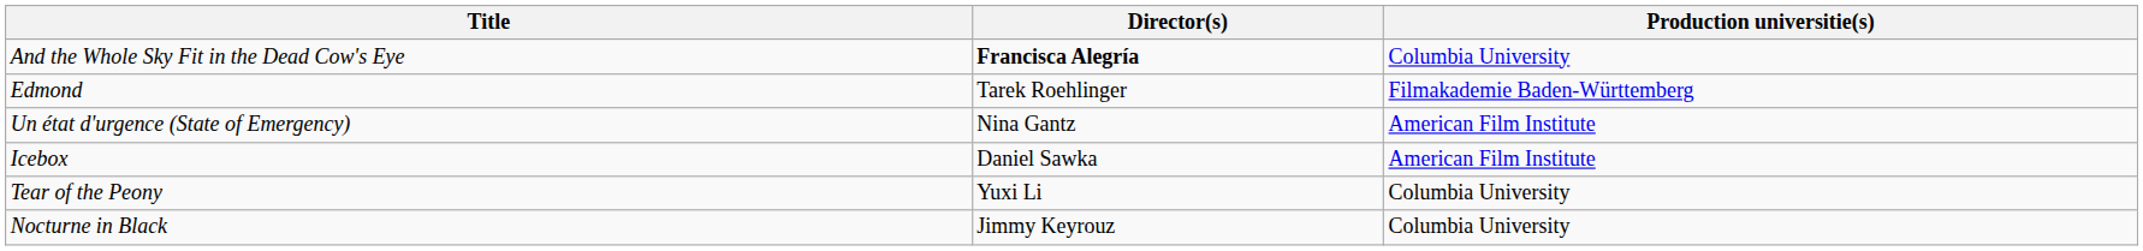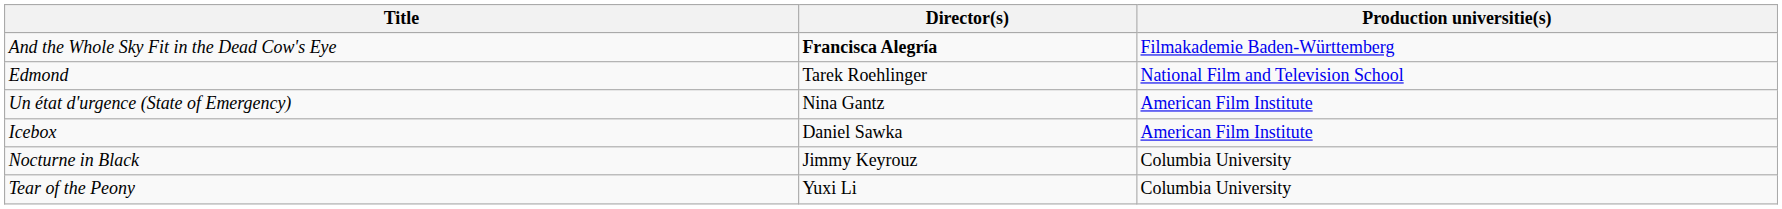And the Whole Sky Fit in the Dead Cow's Eye | Production universitie(s): Columbia University -> Filmakademie Baden-Württemberg
Edmond | Production universitie(s): Filmakademie Baden-Württemberg -> National Film and Television School
rows swapped: Nocturne in Black <-> Tear of the Peony
